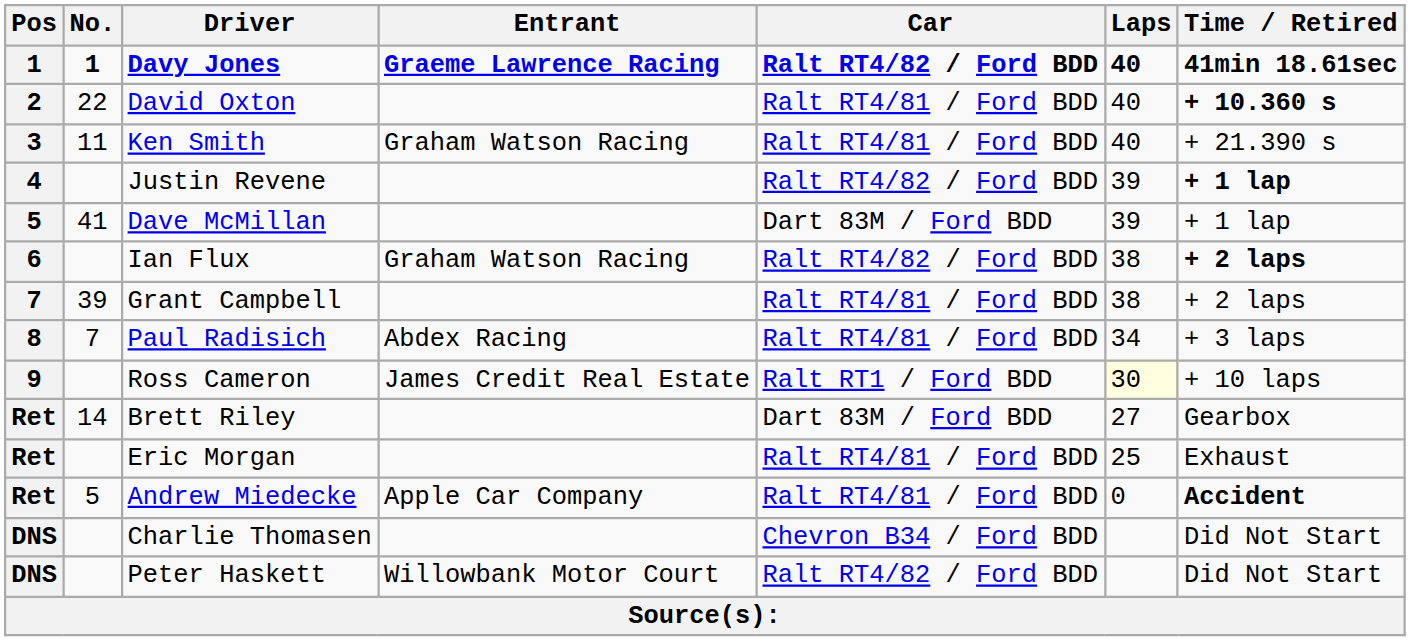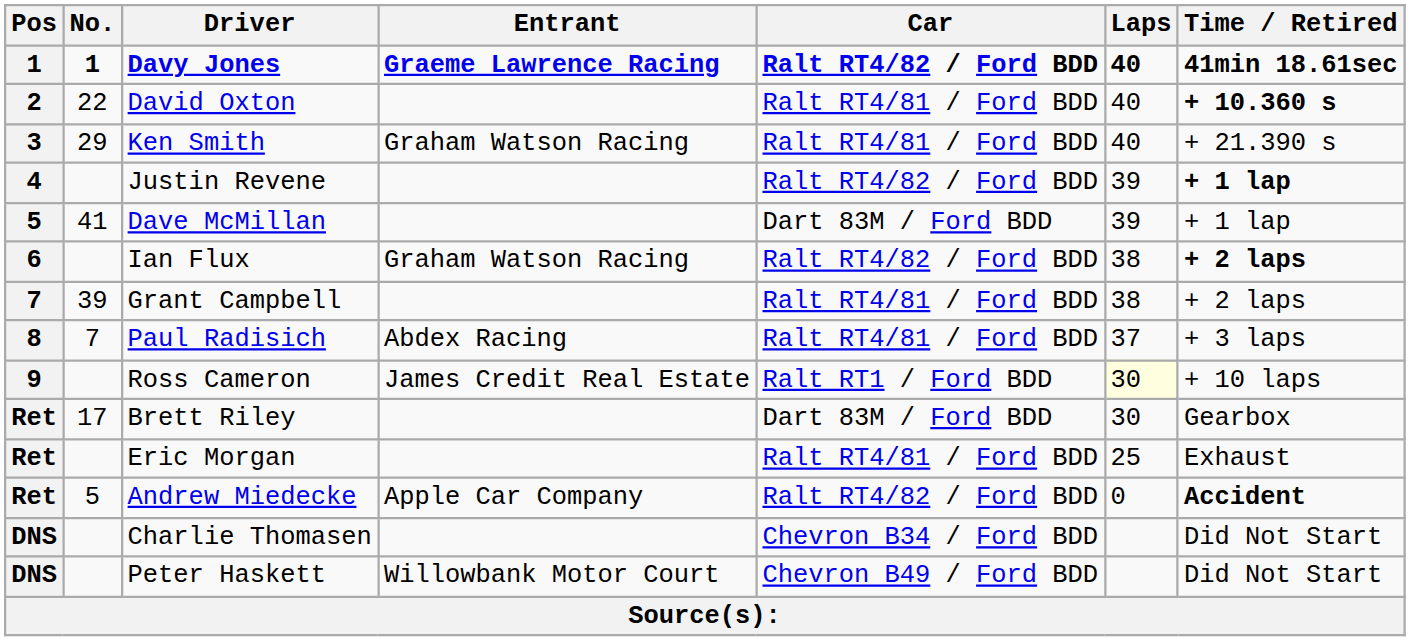Ken Smith | No.: 11 -> 29
Paul Radisich | Laps: 34 -> 37
Brett Riley | No.: 14 -> 17
Brett Riley | Laps: 27 -> 30
Andrew Miedecke | Car: Ralt RT4/81 / Ford BDD -> Ralt RT4/82 / Ford BDD
Peter Haskett | Car: Ralt RT4/82 / Ford BDD -> Chevron B49 / Ford BDD
